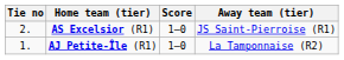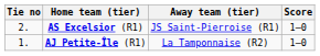columns swapped: Score <-> Away team (tier)
